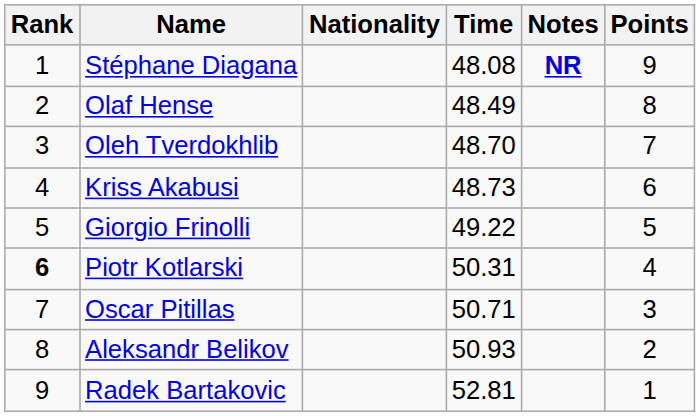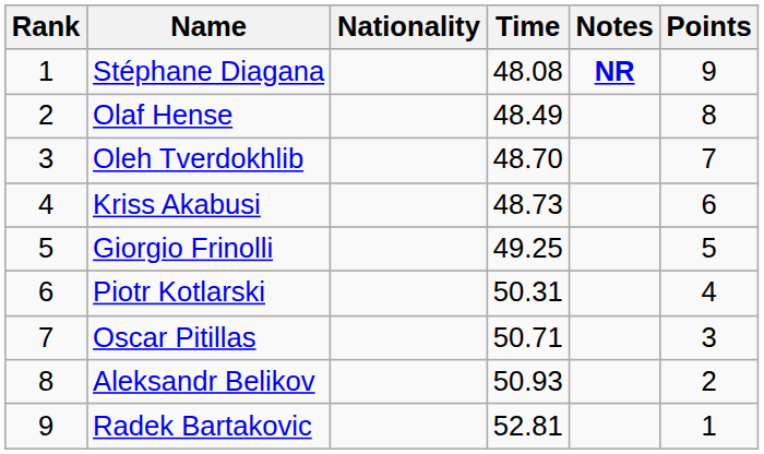Giorgio Frinolli | Time: 49.22 -> 49.25
Piotr Kotlarski | Rank: bold -> normal
